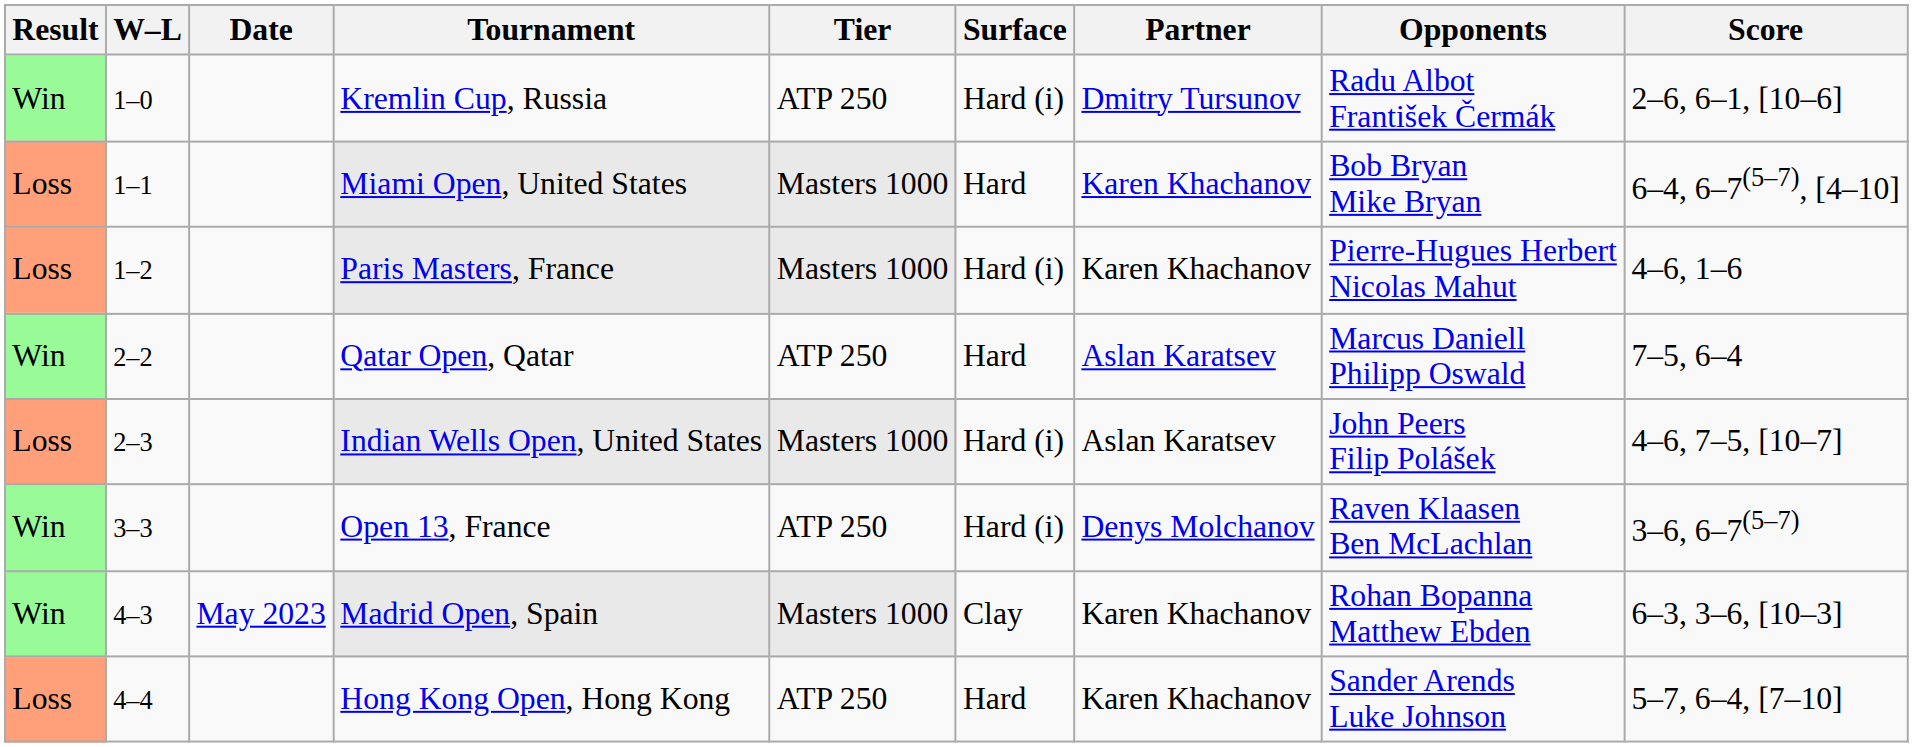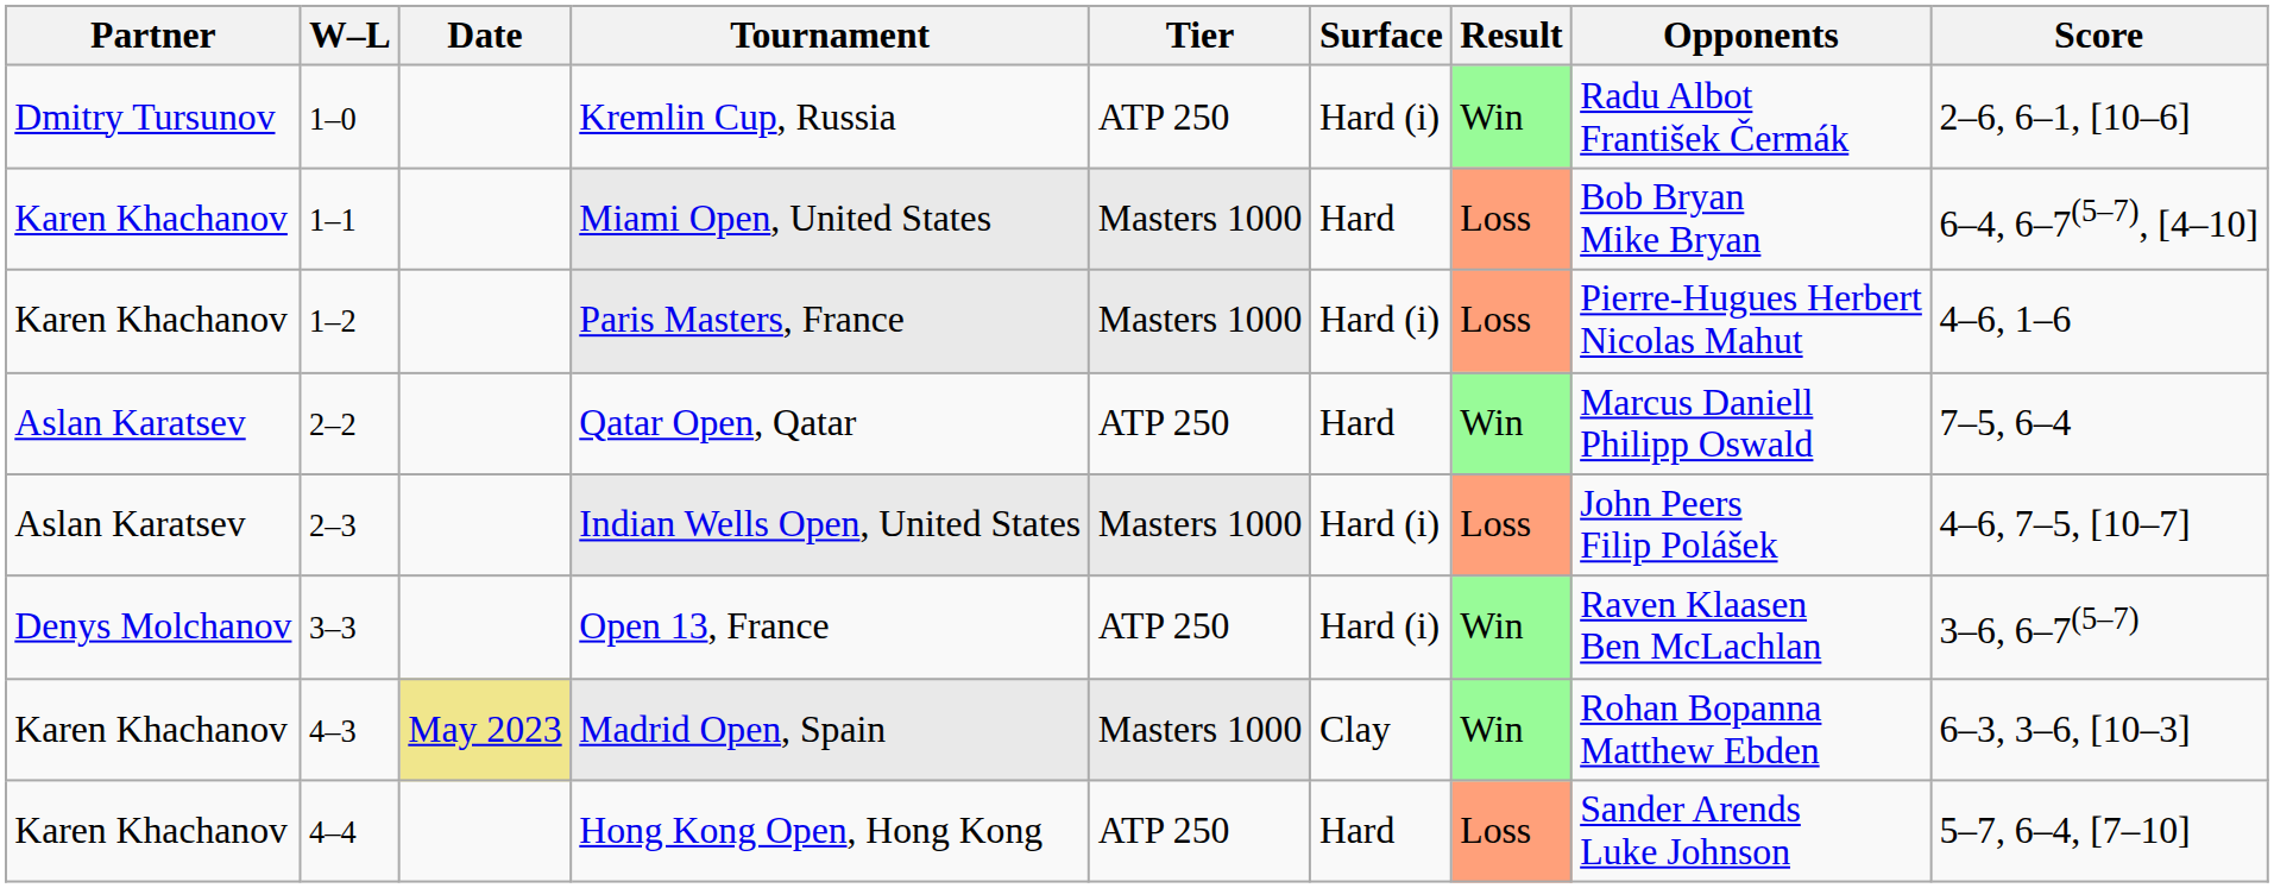columns swapped: Result <-> Partner
Madrid Open, Spain | Date: no background -> khaki background
